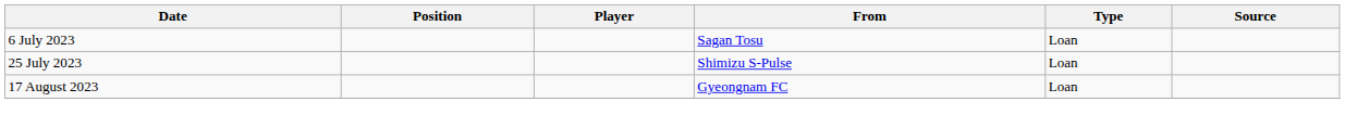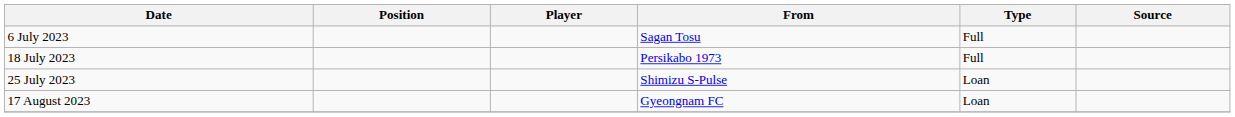6 July 2023 | Type: Loan -> Full
+ row: 18 July 2023 | Persikabo 1973 | Full
